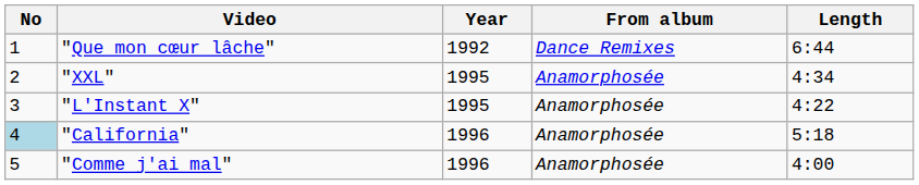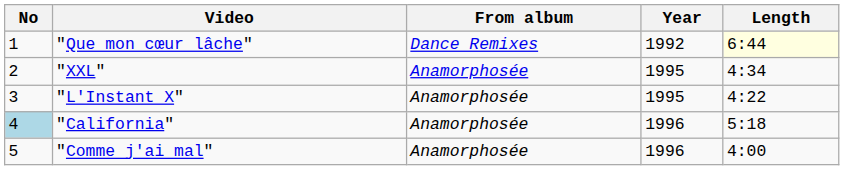columns swapped: From album <-> Year
"Que mon cœur lâche" | Length: no background -> lightyellow background
